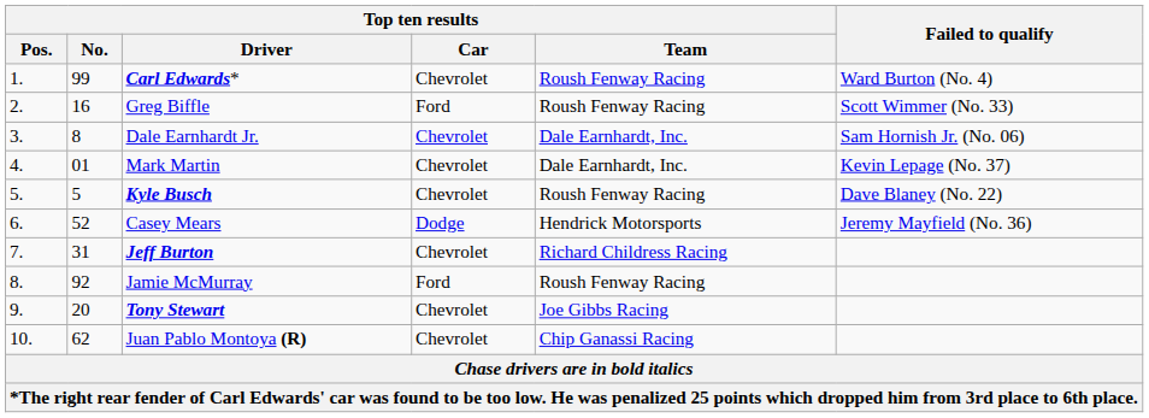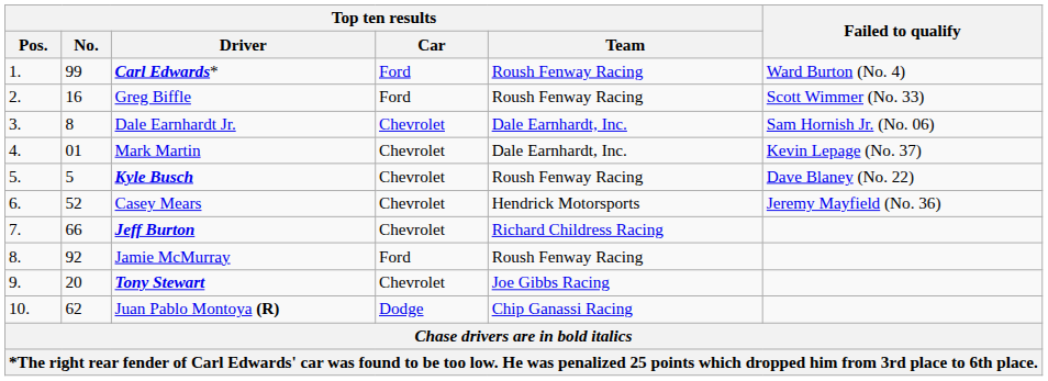Carl Edwards* | Top ten results / Car: Chevrolet -> Ford
Casey Mears | Top ten results / Car: Dodge -> Chevrolet
Jeff Burton | Top ten results / No.: 31 -> 66
Juan Pablo Montoya (R) | Top ten results / Car: Chevrolet -> Dodge
